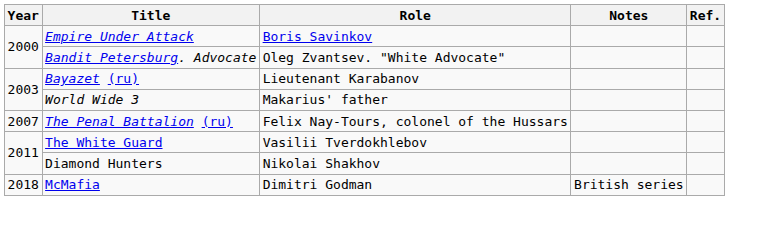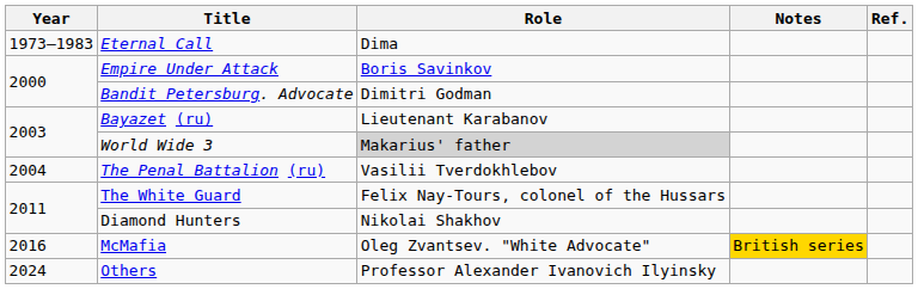+ row: 1973–1983 | Eternal Call | Dima
Bandit Petersburg. Advocate | Role: Oleg Zvantsev. "White Advocate" -> Dimitri Godman
World Wide 3 | Role: no background -> lightgrey background
The Penal Battalion (ru) | Year: 2007 -> 2004
The Penal Battalion (ru) | Role: Felix Nay-Tours, colonel of the Hussars -> Vasilii Tverdokhlebov
The White Guard | Role: Vasilii Tverdokhlebov -> Felix Nay-Tours, colonel of the Hussars
McMafia | Year: 2018 -> 2016
McMafia | Role: Dimitri Godman -> Oleg Zvantsev. "White Advocate"
McMafia | Notes: no background -> gold background
+ row: 2024 | Others | Professor Alexander Ivanovich Ilyinsky
